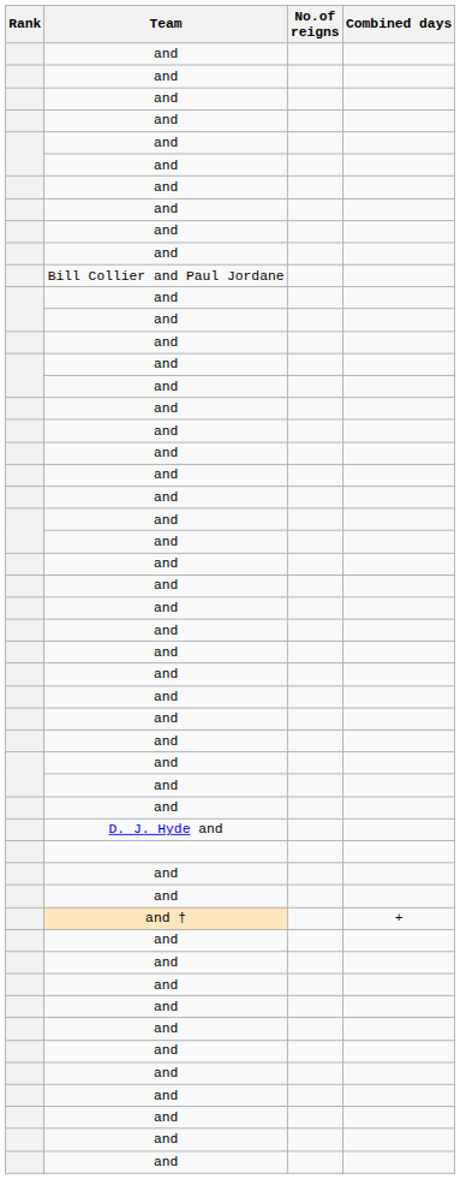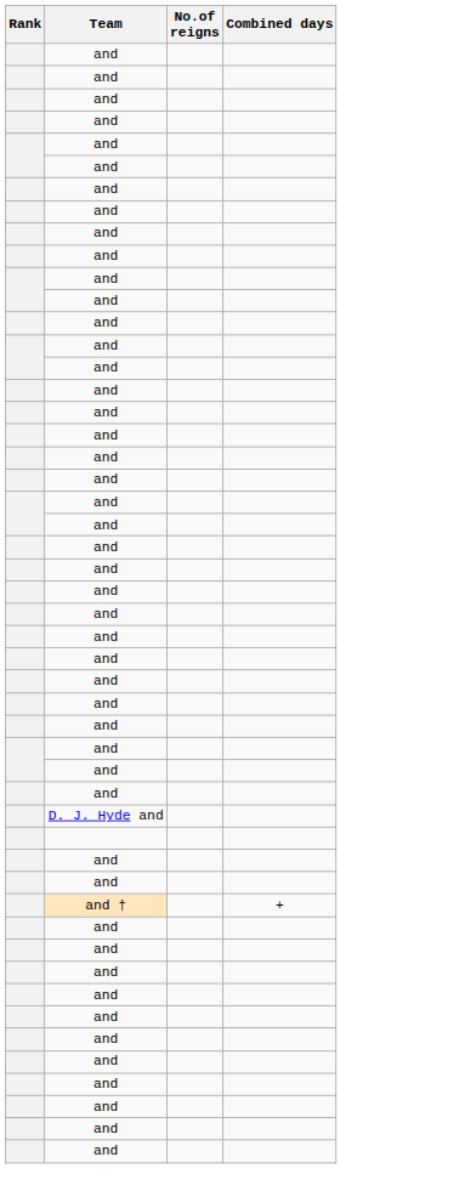- row: Bill Collier and Paul Jordane
